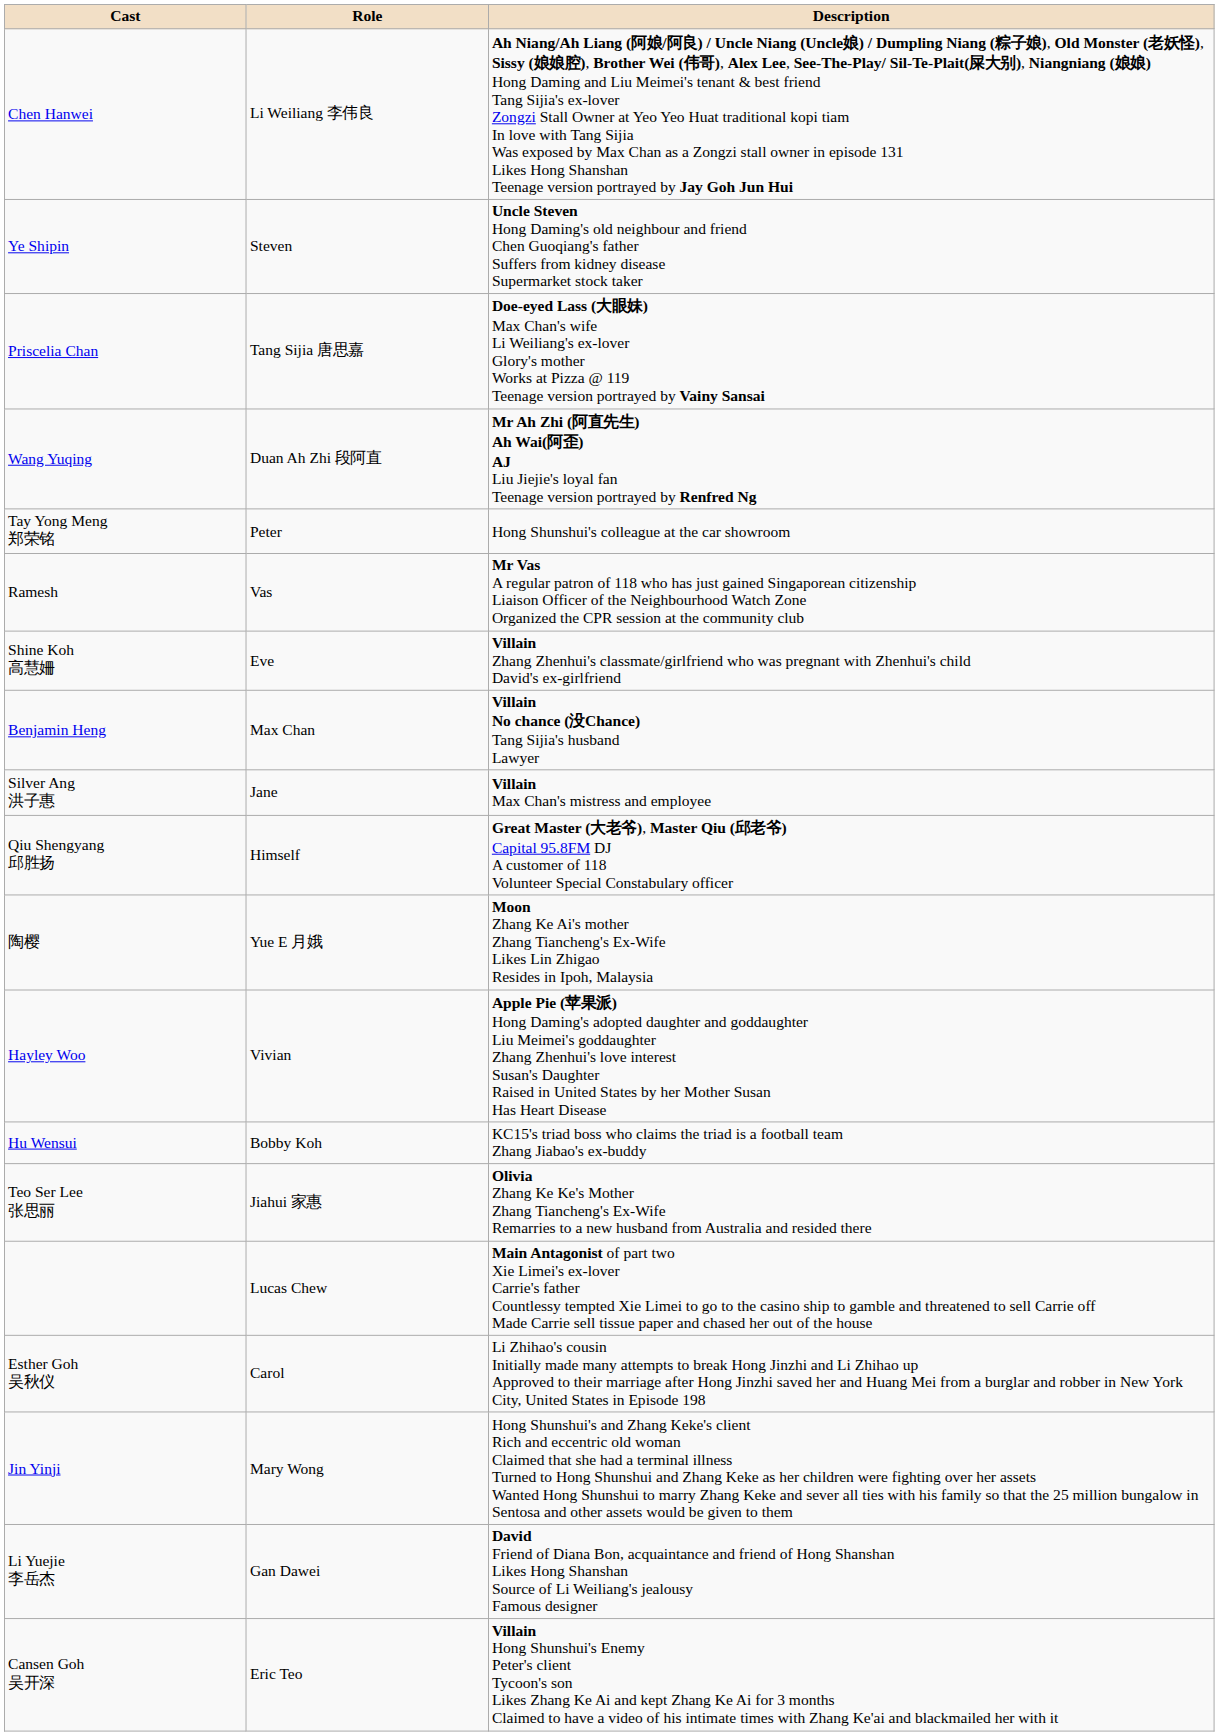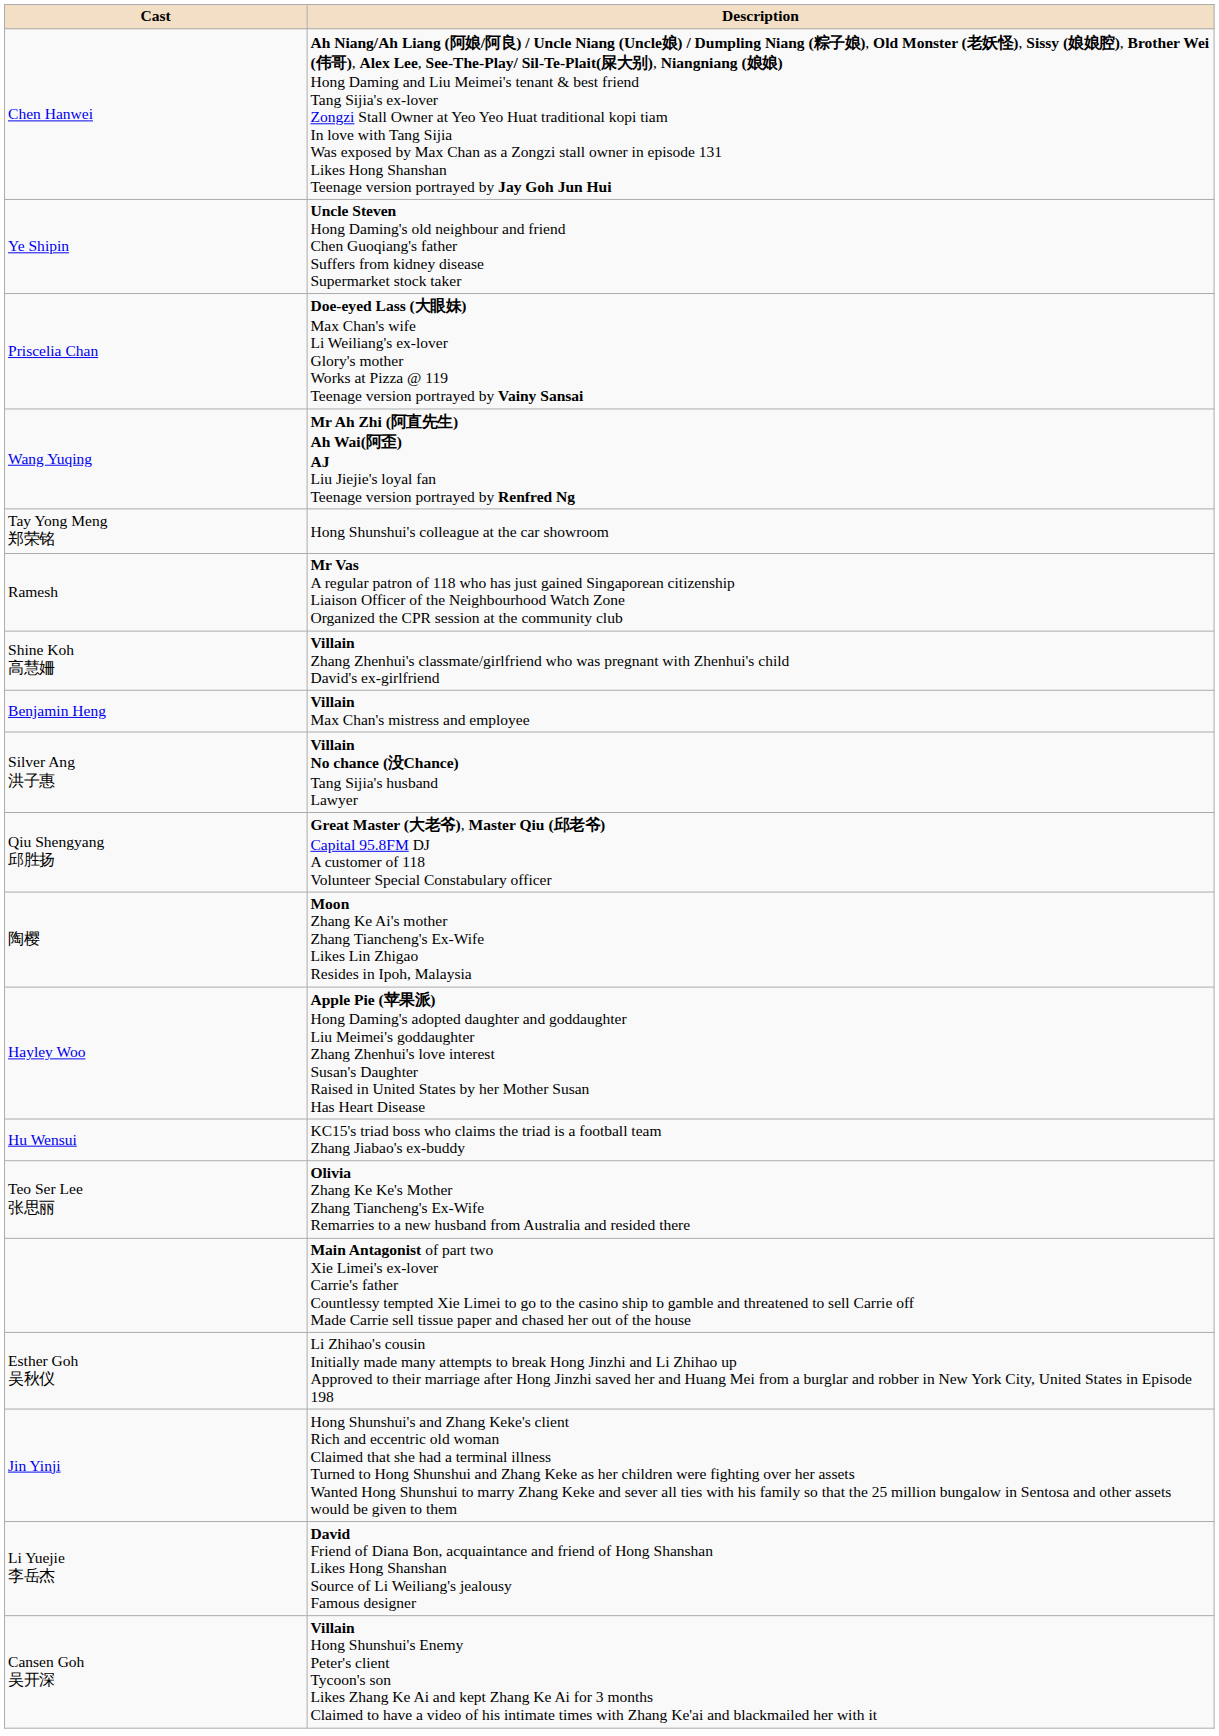- column: Role | Li Weiliang 李伟良 | Steven | Tang Sijia 唐思嘉 | Duan Ah Zhi 段阿直 | Peter | Vas | Eve | Max Chan | Jane | Himself | Yue E 月娥 | Vivian | Bobby Koh | Jiahui 家惠 | Lucas Chew | Carol | Mary Wong | Gan Dawei | Eric Teo
Benjamin Heng | Description: Villain No chance (没Chance) Tang Sijia's husband Lawyer -> Villain Max Chan's mistress and employee
Silver Ang 洪子惠 | Description: Villain Max Chan's mistress and employee -> Villain No chance (没Chance) Tang Sijia's husband Lawyer
